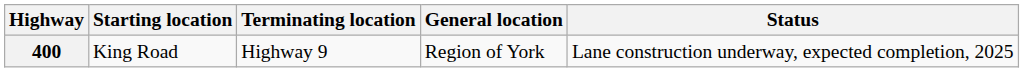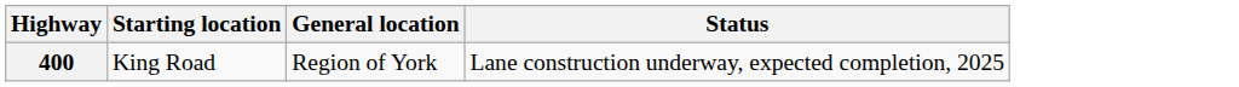- column: Terminating location | Highway 9
